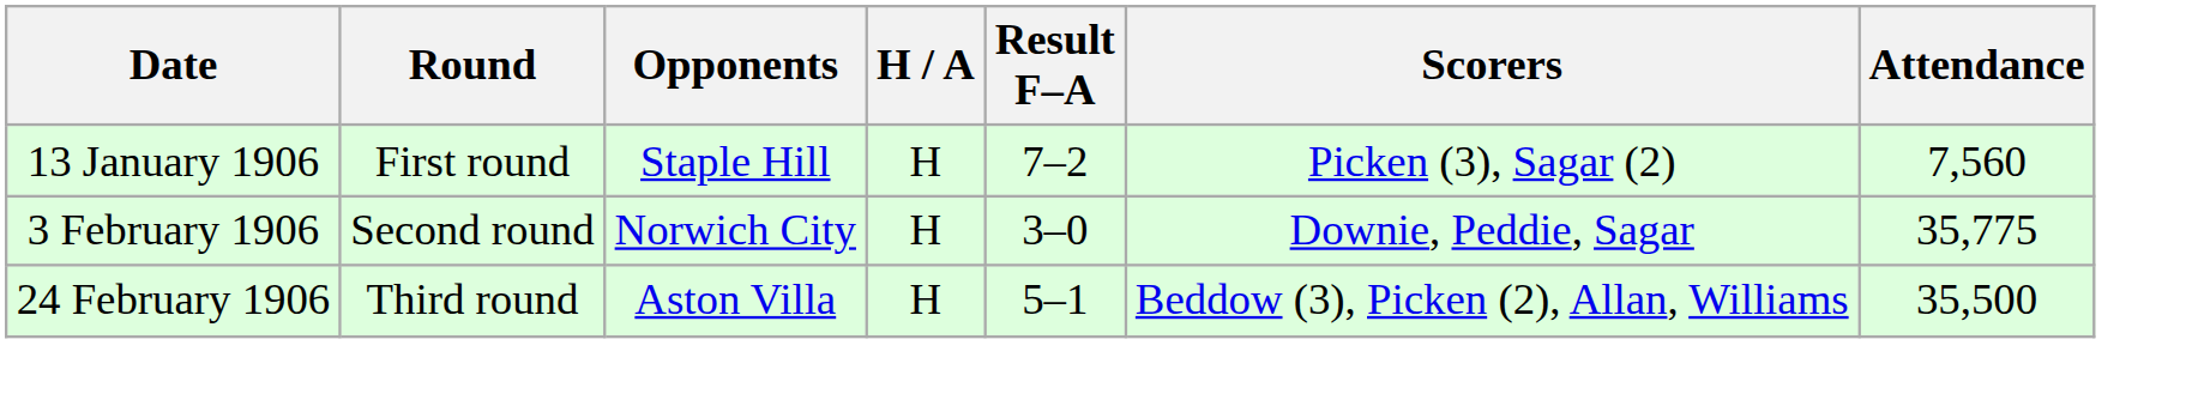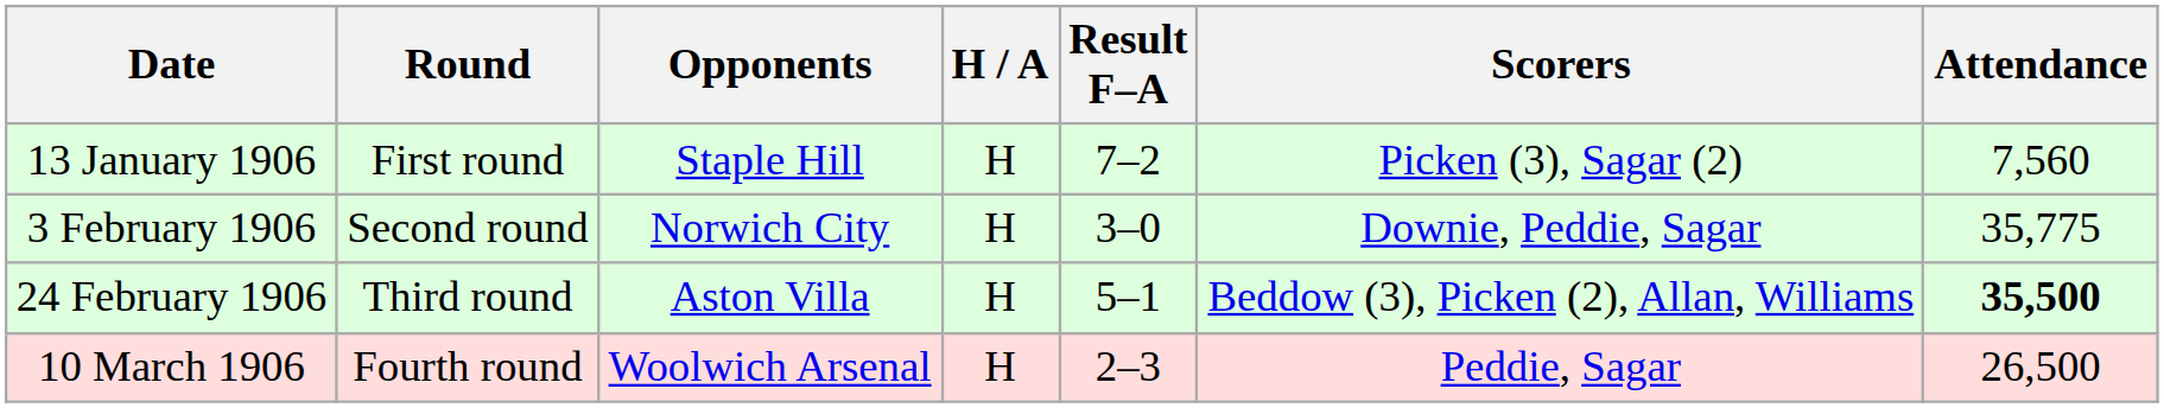24 February 1906 | Attendance: normal -> bold
+ row: 10 March 1906 | Fourth round | Woolwich Arsenal | H | 2–3 | Peddie, Sagar | 26,500
